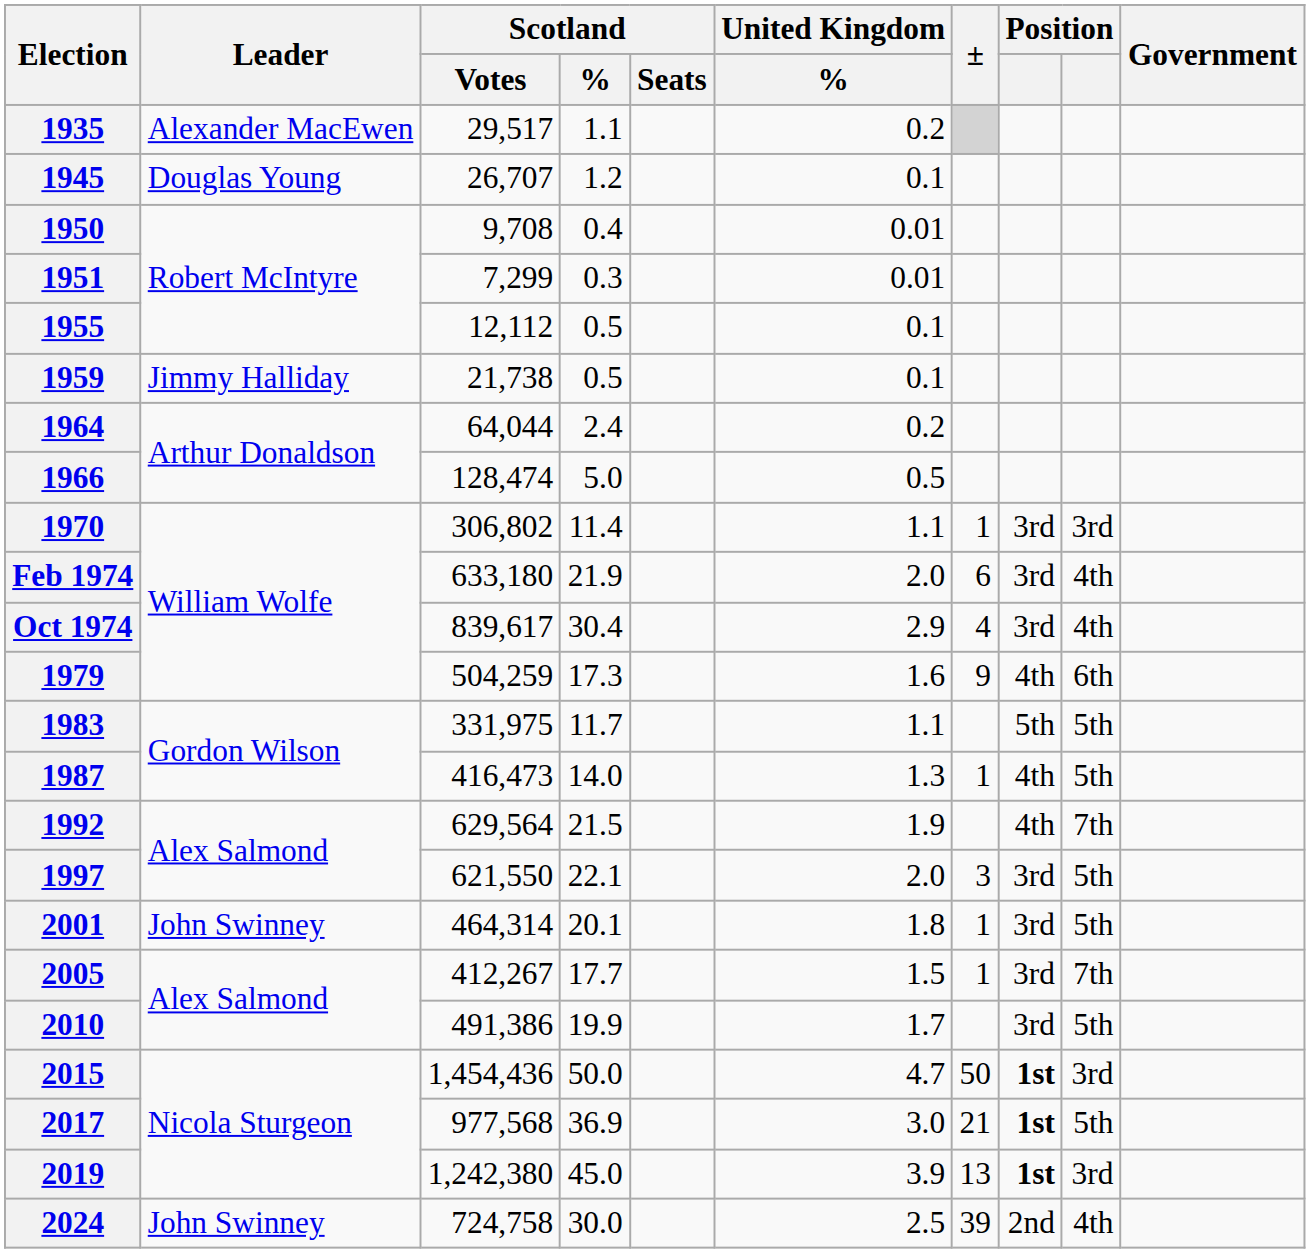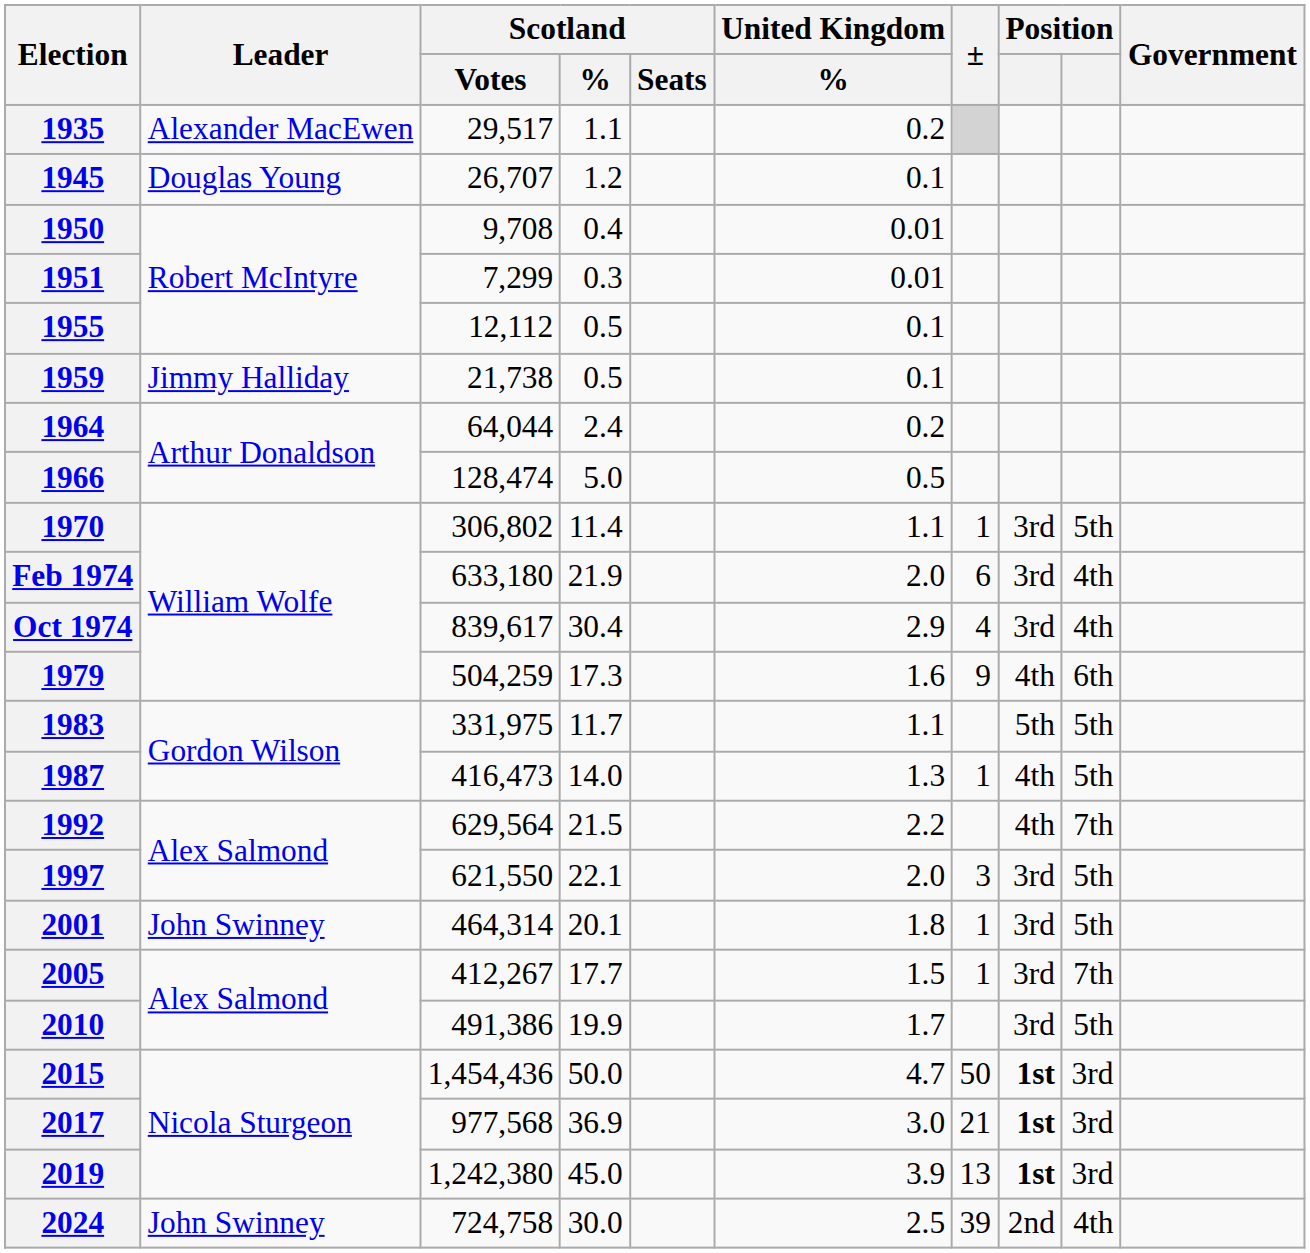1970 | column 9: 3rd -> 5th
1992 | United Kingdom / %: 1.9 -> 2.2
2017 | column 9: 5th -> 3rd
